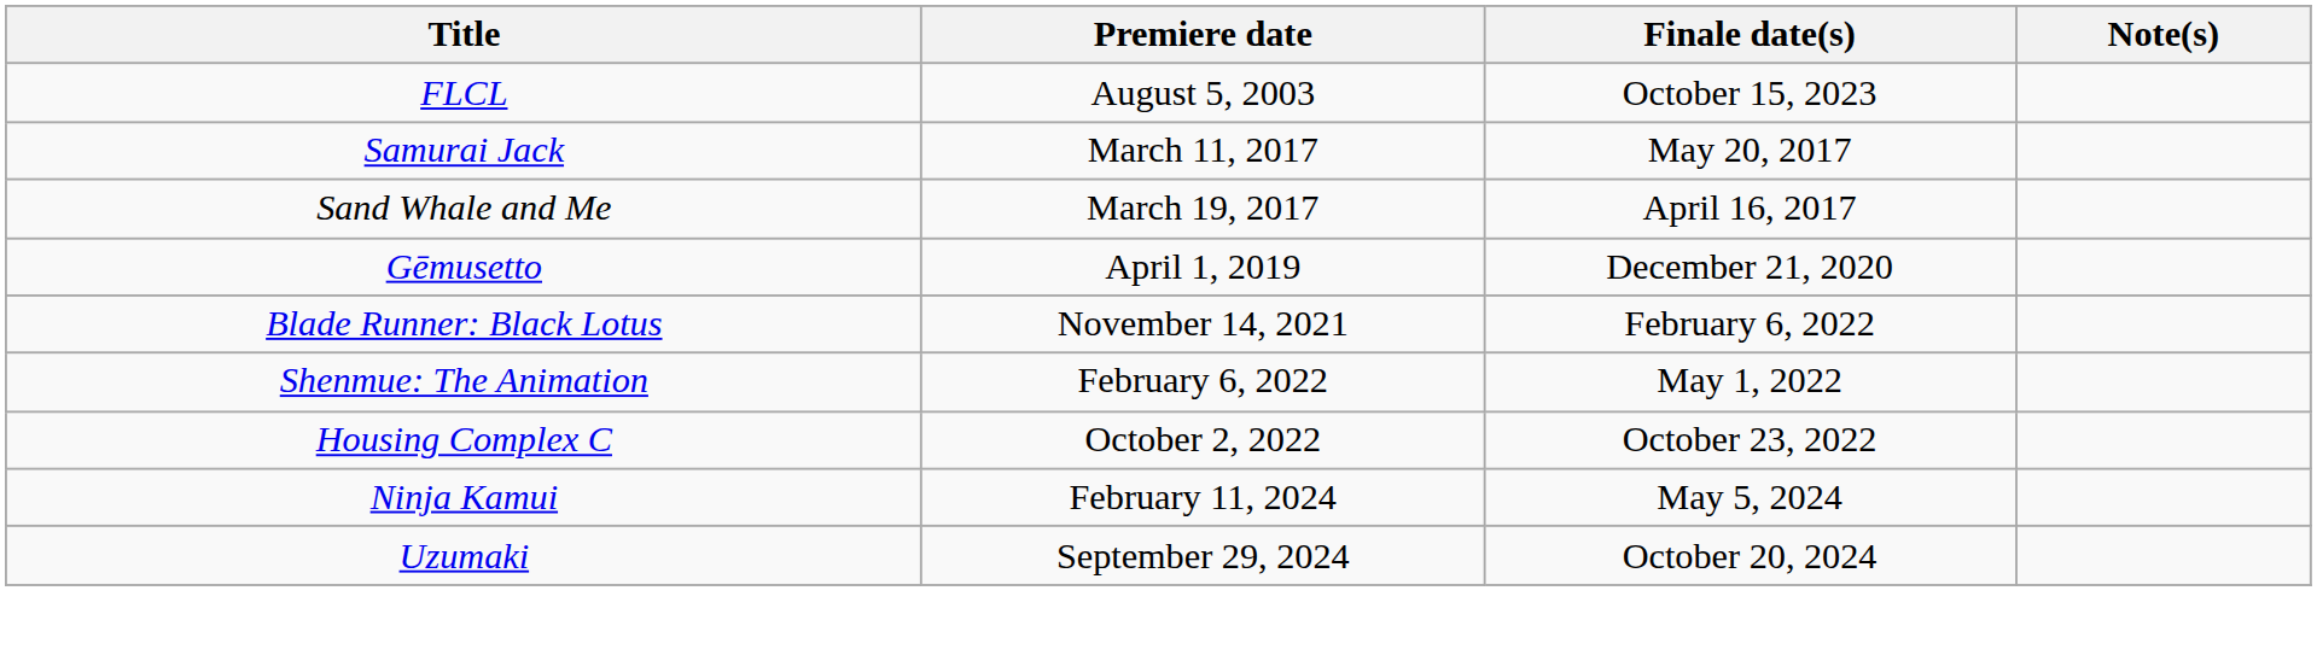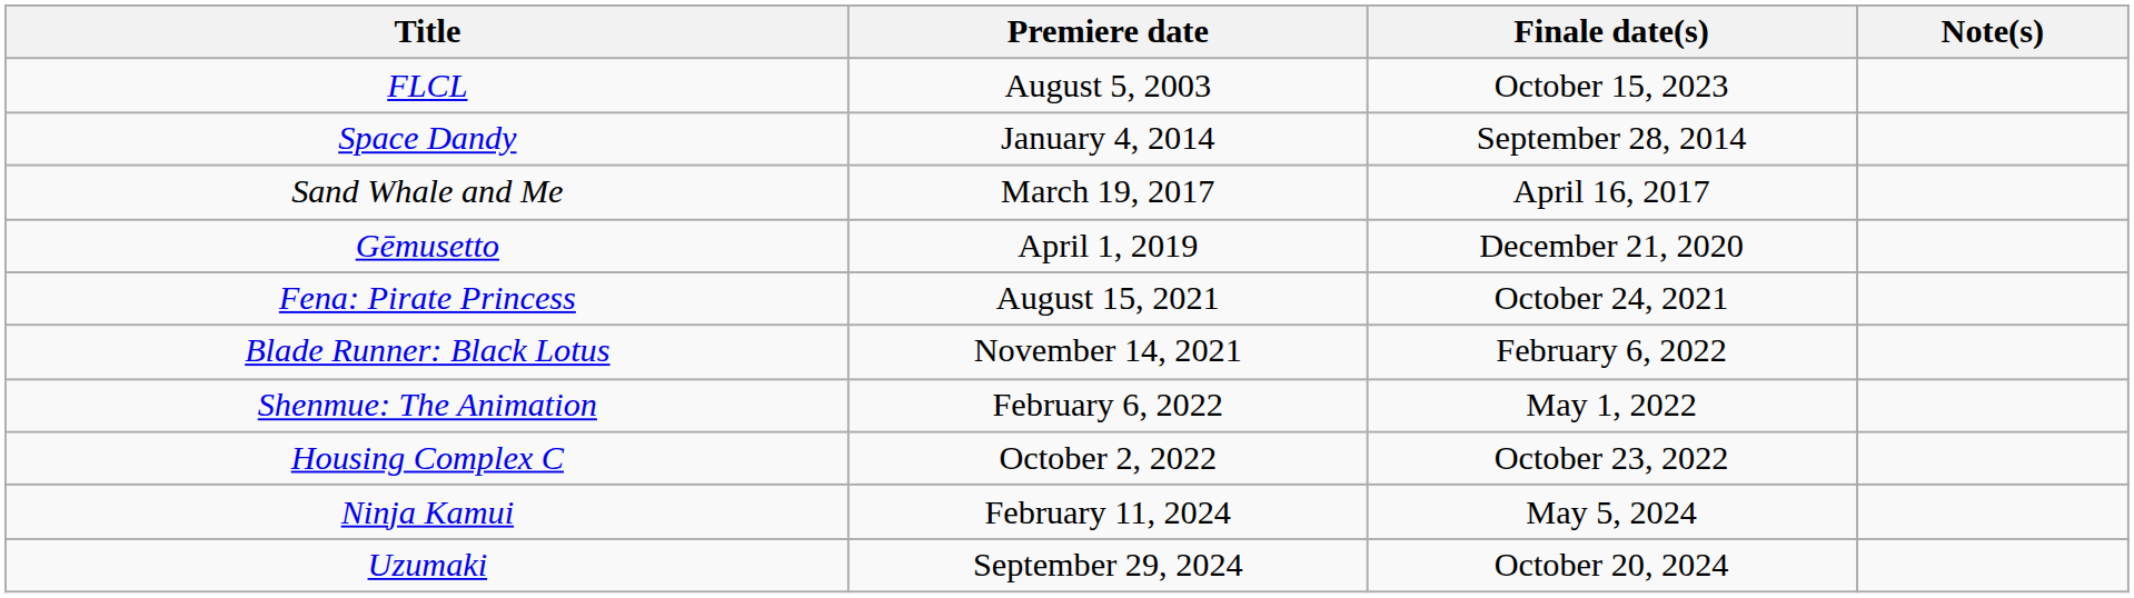+ row: Space Dandy | January 4, 2014 | September 28, 2014
- row: Samurai Jack | March 11, 2017 | May 20, 2017
+ row: Fena: Pirate Princess | August 15, 2021 | October 24, 2021
